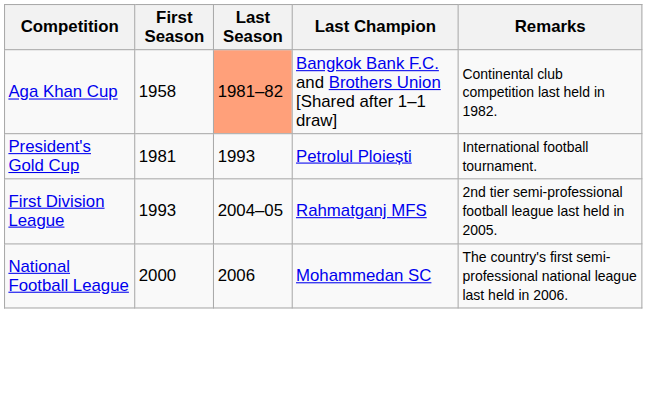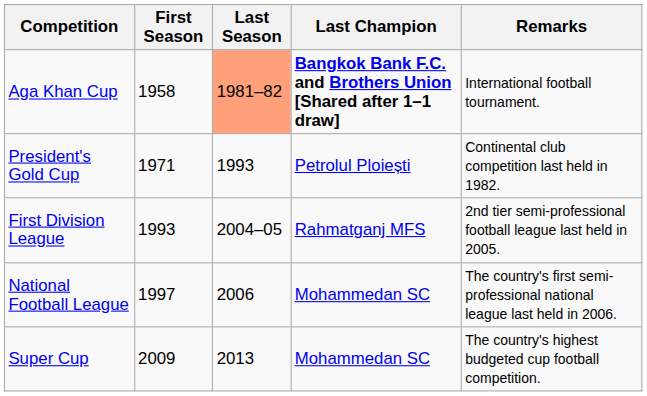Aga Khan Cup | Last Champion: normal -> bold
Aga Khan Cup | Remarks: Continental club competition last held in 1982. -> International football tournament.
President's Gold Cup | First Season: 1981 -> 1971
President's Gold Cup | Remarks: International football tournament. -> Continental club competition last held in 1982.
National Football League | First Season: 2000 -> 1997
+ row: Super Cup | 2009 | 2013 | Mohammedan SC | The country's highest budgeted cup football competition.
